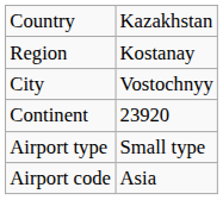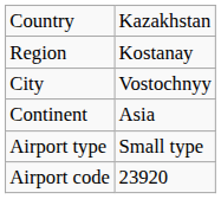Continent | column 2: 23920 -> Asia
Airport code | column 2: Asia -> 23920
